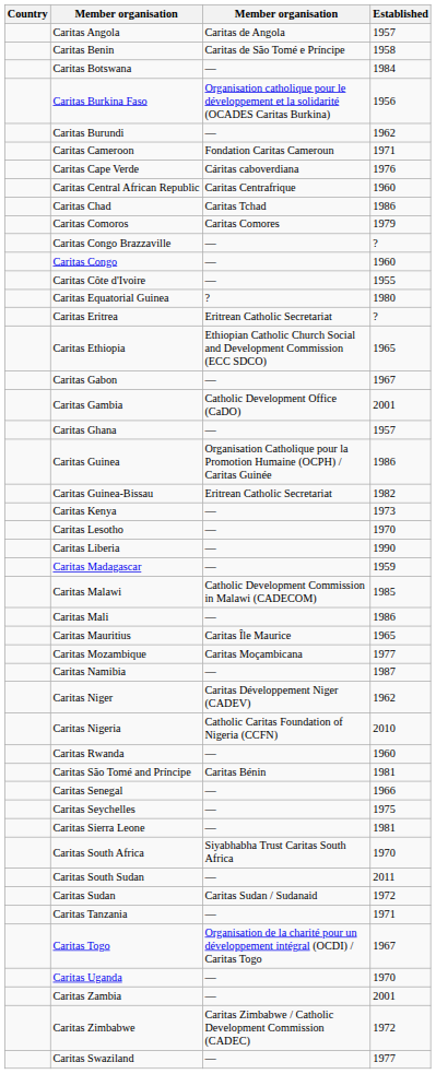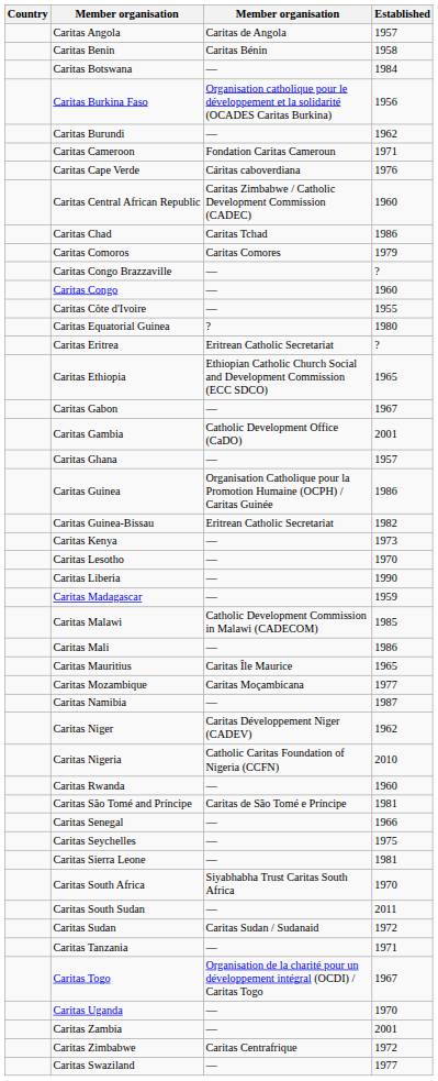Caritas Benin | column 3: Caritas de São Tomé e Príncipe -> Caritas Bénin
Caritas Central African Republic | column 3: Caritas Centrafrique -> Caritas Zimbabwe / Catholic Development Commission (CADEC)
Caritas São Tomé and Príncipe | column 3: Caritas Bénin -> Caritas de São Tomé e Príncipe
Caritas Zimbabwe | column 3: Caritas Zimbabwe / Catholic Development Commission (CADEC) -> Caritas Centrafrique
